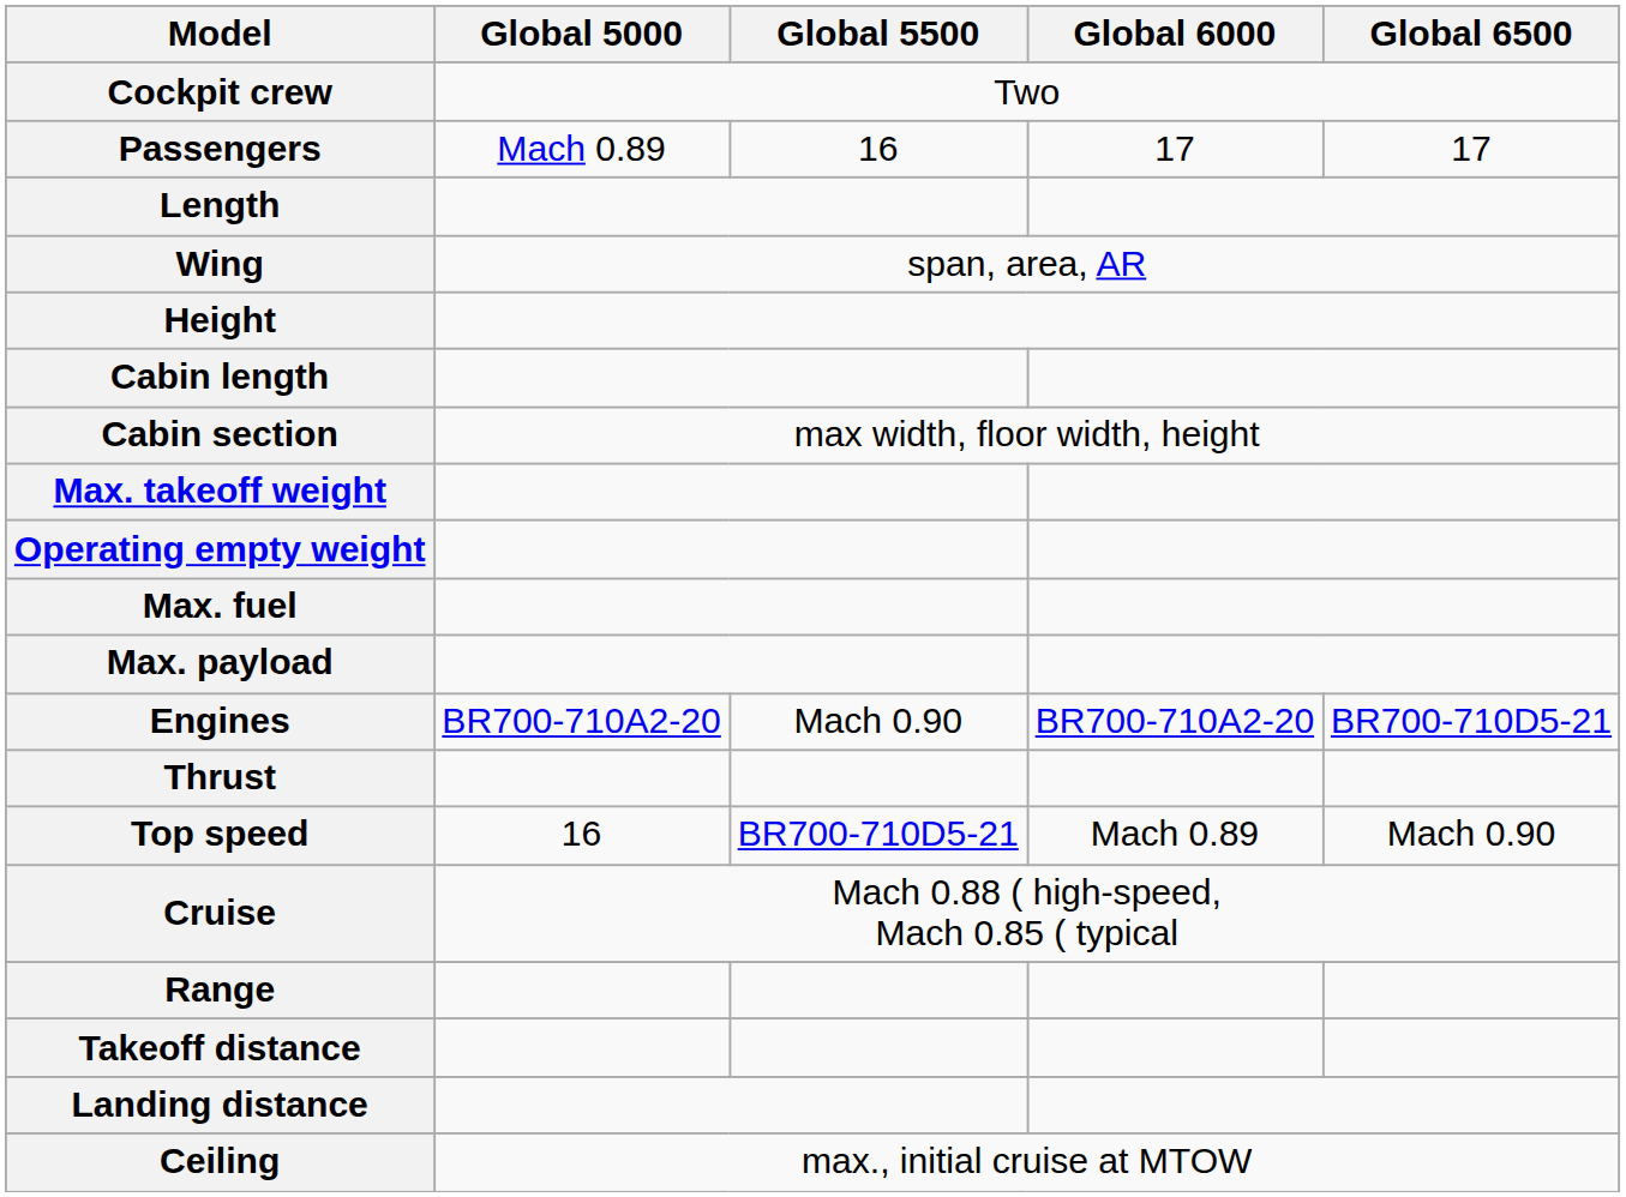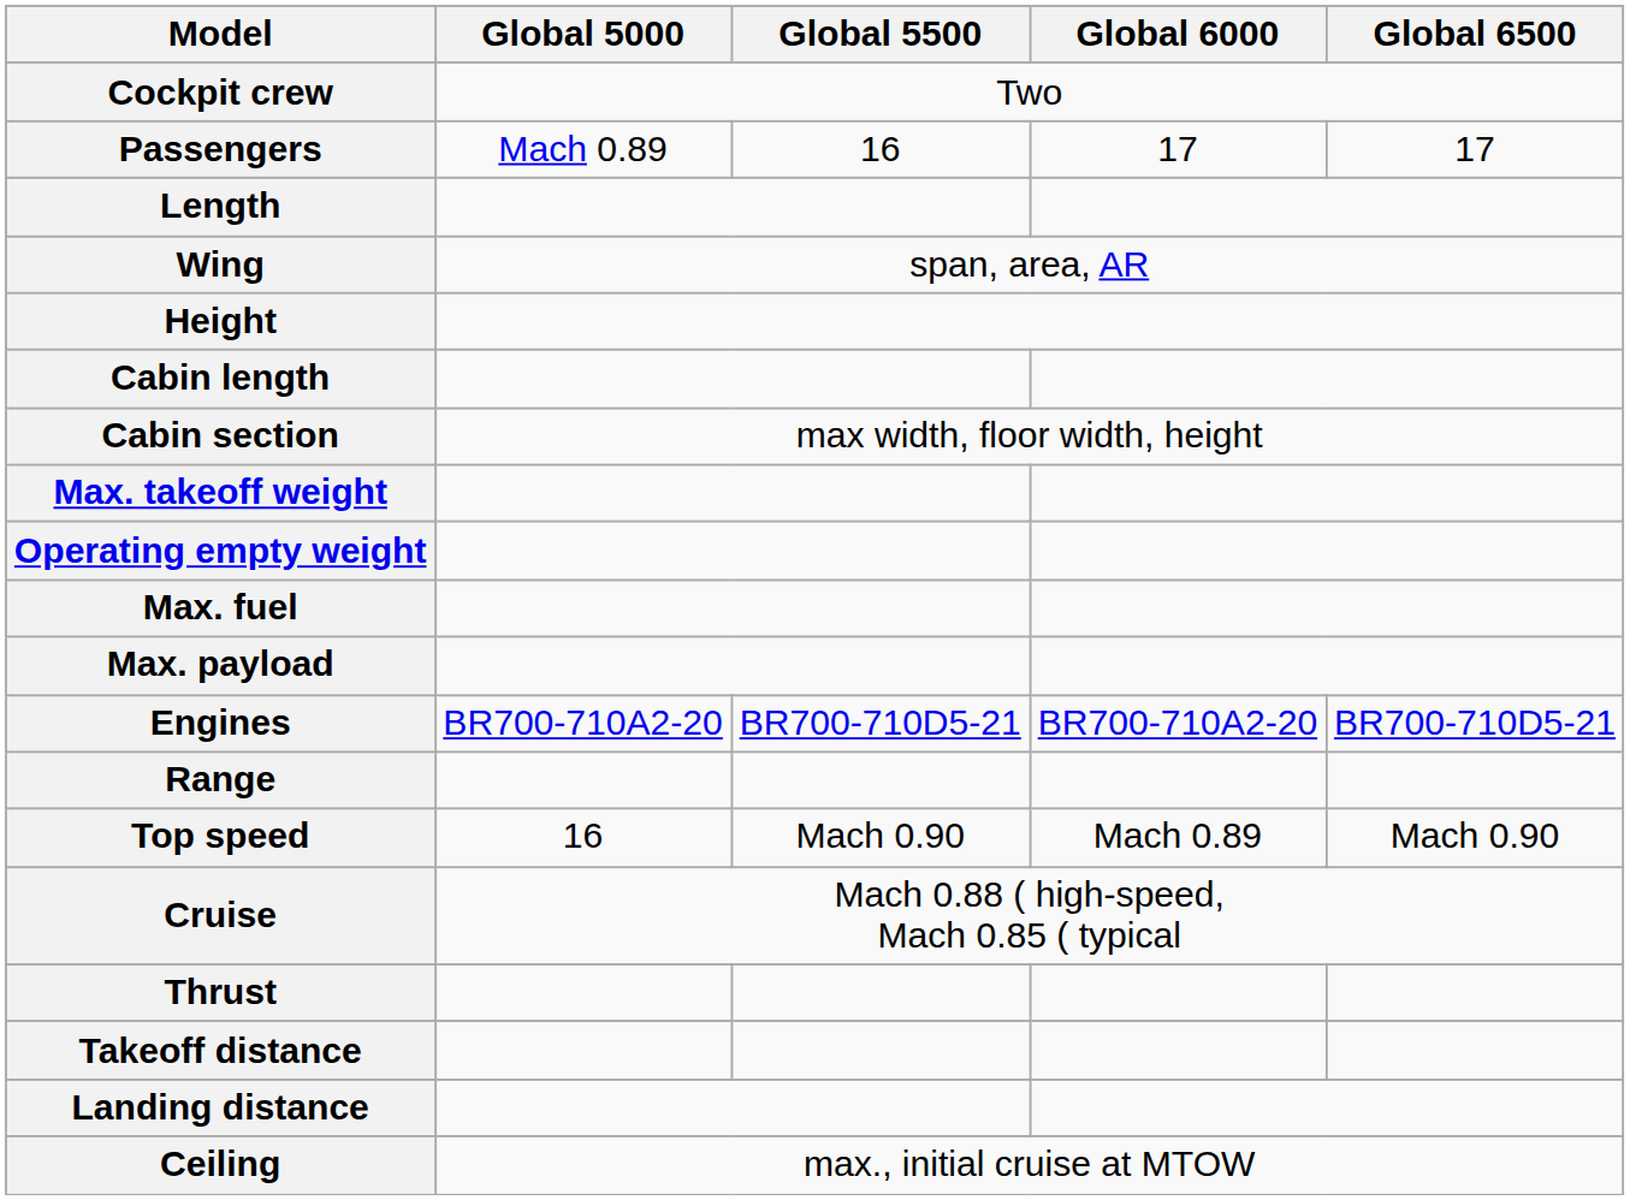Engines | Global 5500: Mach 0.90 -> BR700-710D5-21
rows swapped: Thrust <-> Range
Top speed | Global 5500: BR700-710D5-21 -> Mach 0.90
